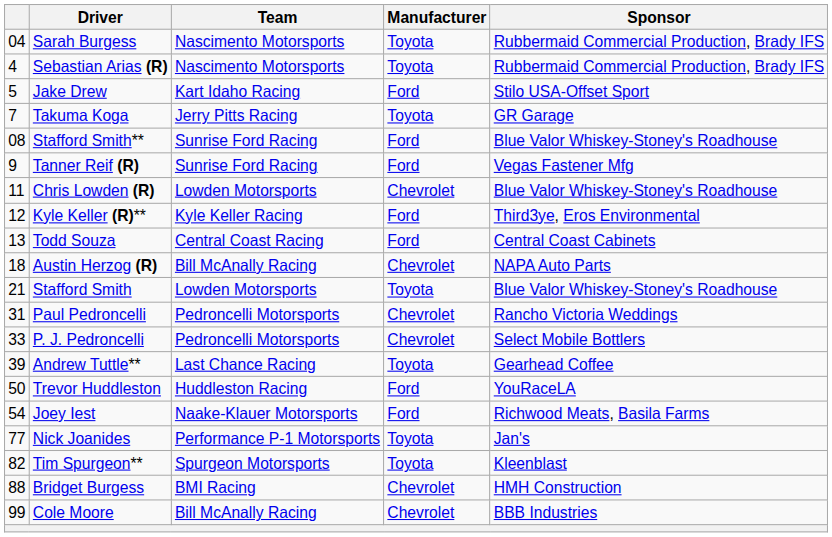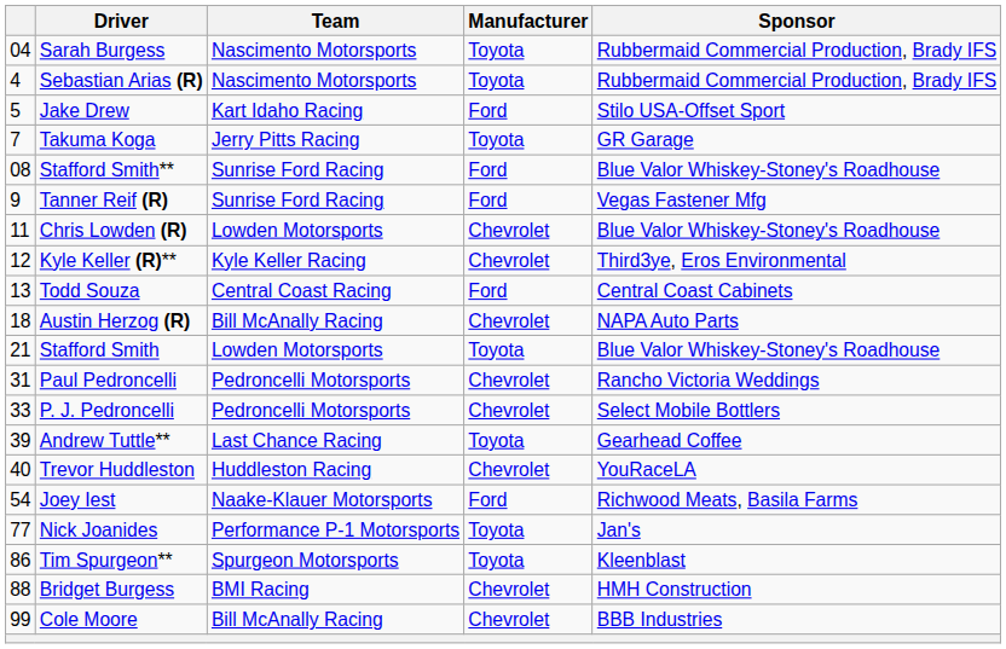Kyle Keller (R)** | Manufacturer: Ford -> Chevrolet
Trevor Huddleston | column 1: 50 -> 40
Trevor Huddleston | Manufacturer: Ford -> Chevrolet
Tim Spurgeon** | column 1: 82 -> 86
